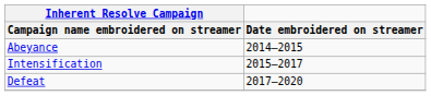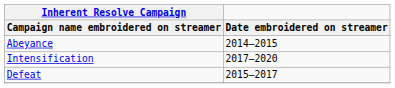Intensification | Date embroidered on streamer: 2015–2017 -> 2017–2020
Defeat | Date embroidered on streamer: 2017–2020 -> 2015–2017
